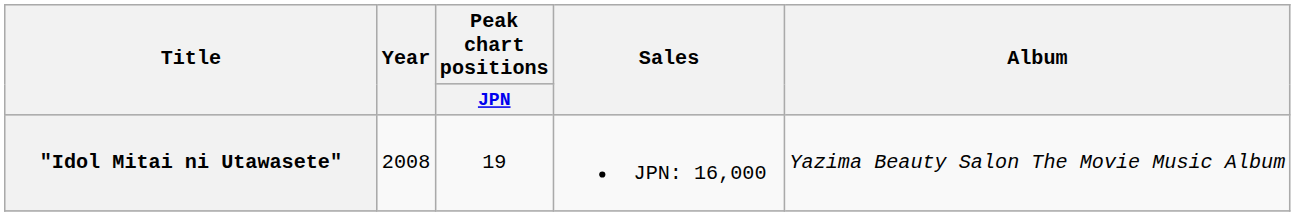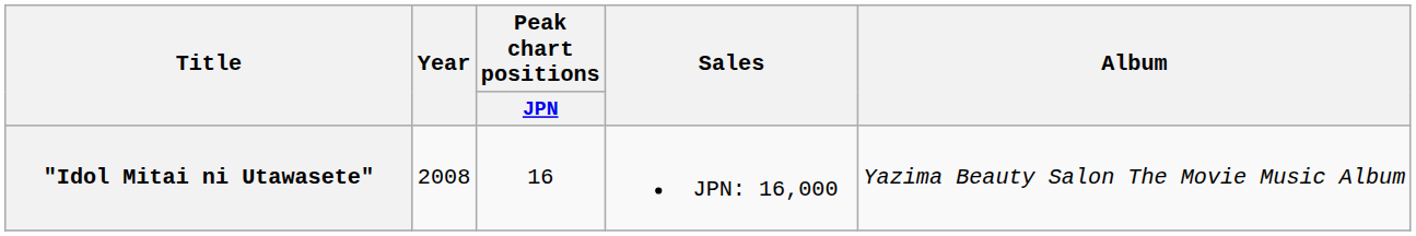"Idol Mitai ni Utawasete" | Peak chart positions / JPN: 19 -> 16
